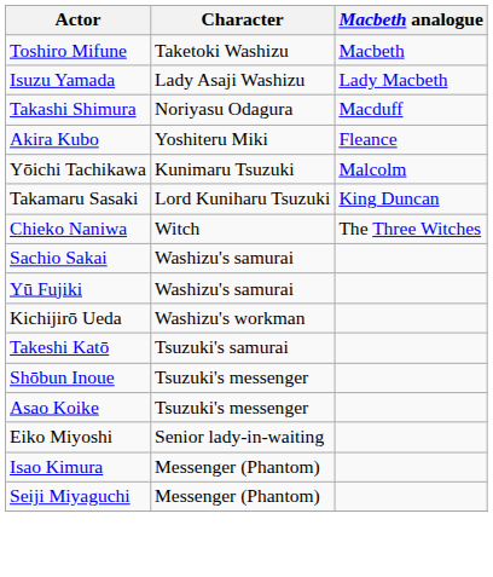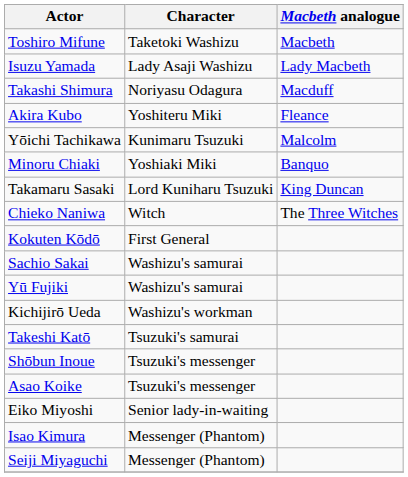+ row: Minoru Chiaki | Yoshiaki Miki | Banquo
+ row: Kokuten Kōdō | First General
